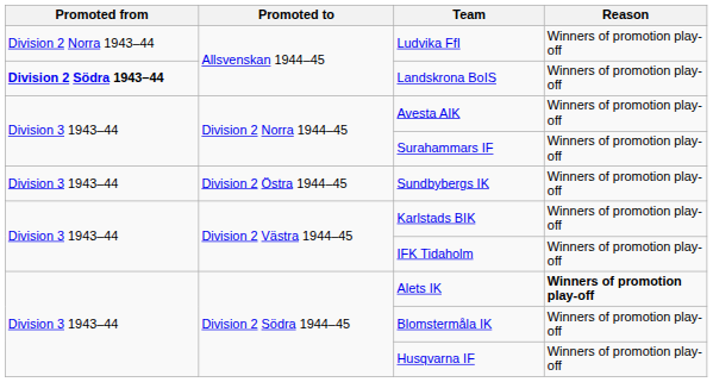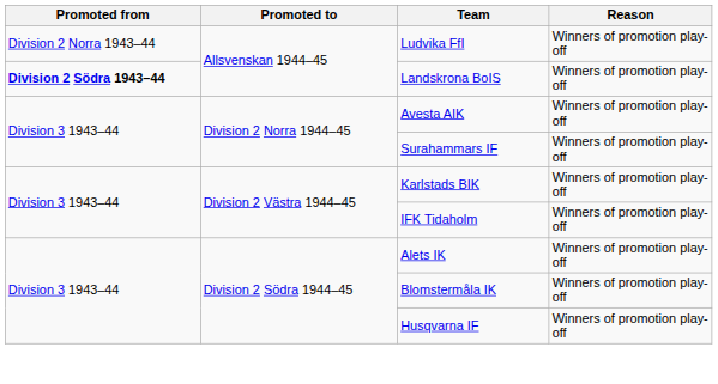- row: Division 3 1943–44 | Division 2 Östra 1944–45 | Sundbybergs IK | Winners of promotion play-off
Alets IK | Reason: bold -> normal
